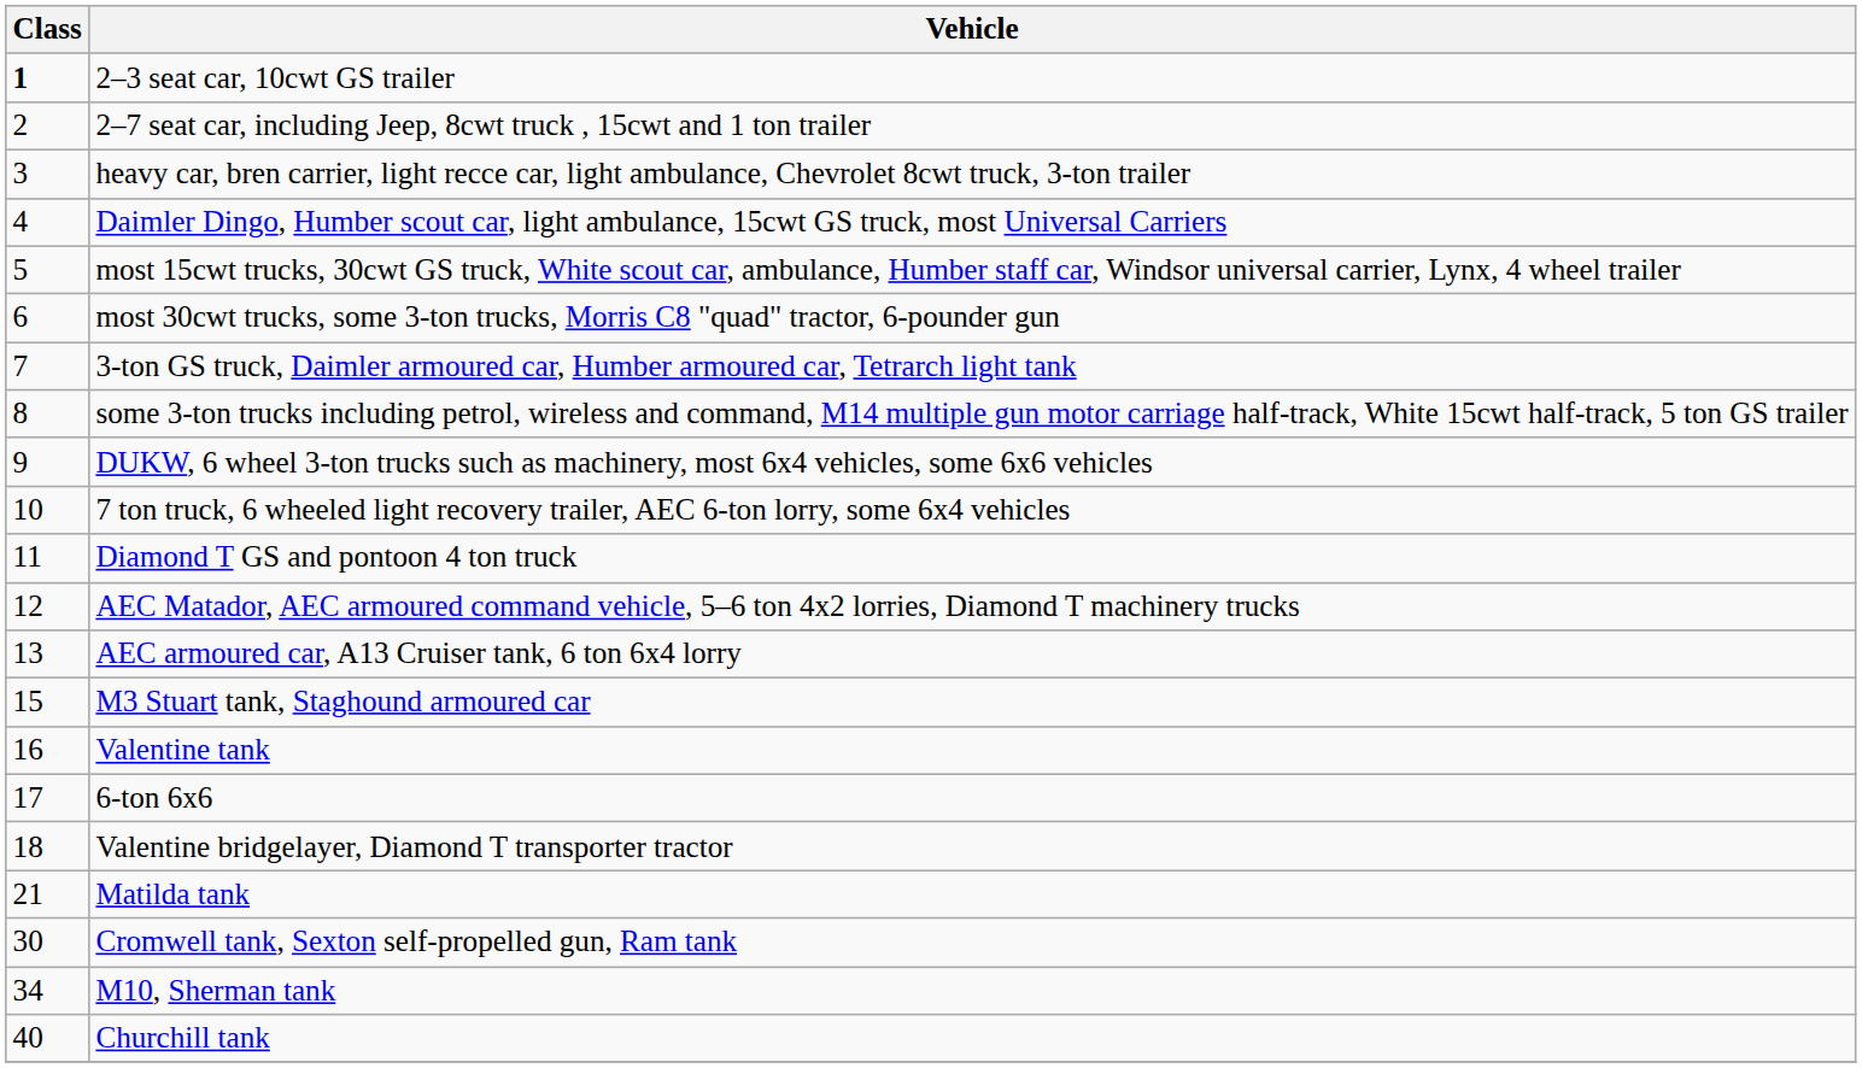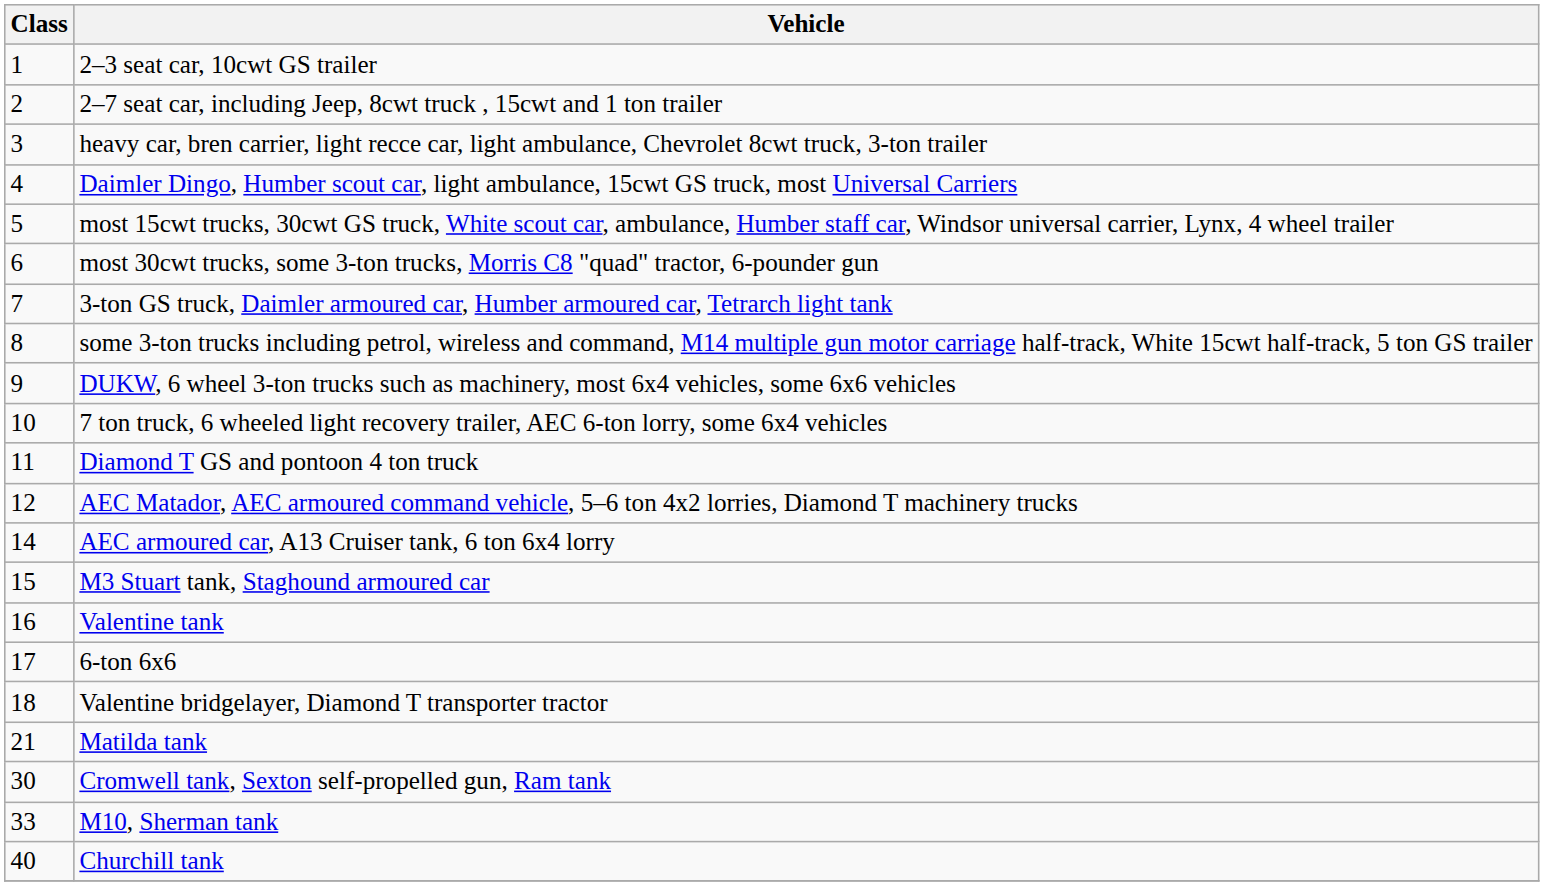2–3 seat car, 10cwt GS trailer | Class: bold -> normal
AEC armoured car, A13 Cruiser tank, 6 ton 6x4 lorry | Class: 13 -> 14
M10, Sherman tank | Class: 34 -> 33
